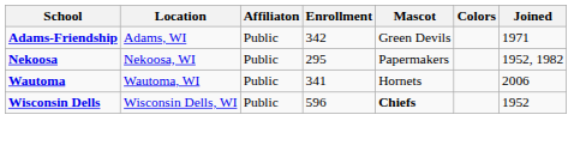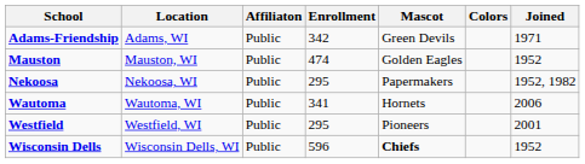+ row: Mauston | Mauston, WI | Public | 474 | Golden Eagles | 1952
+ row: Westfield | Westfield, WI | Public | 295 | Pioneers | 2001
